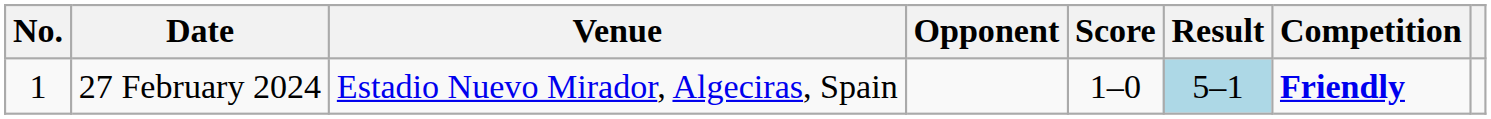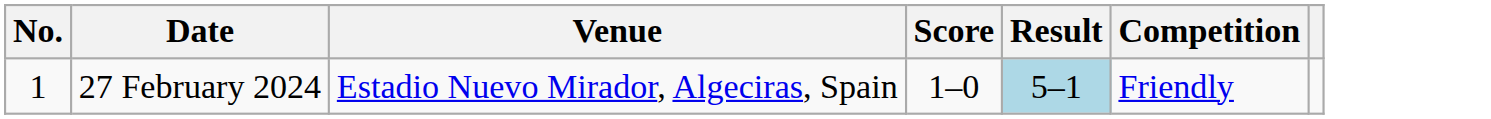- column: Opponent
27 February 2024 | Competition: bold -> normal
